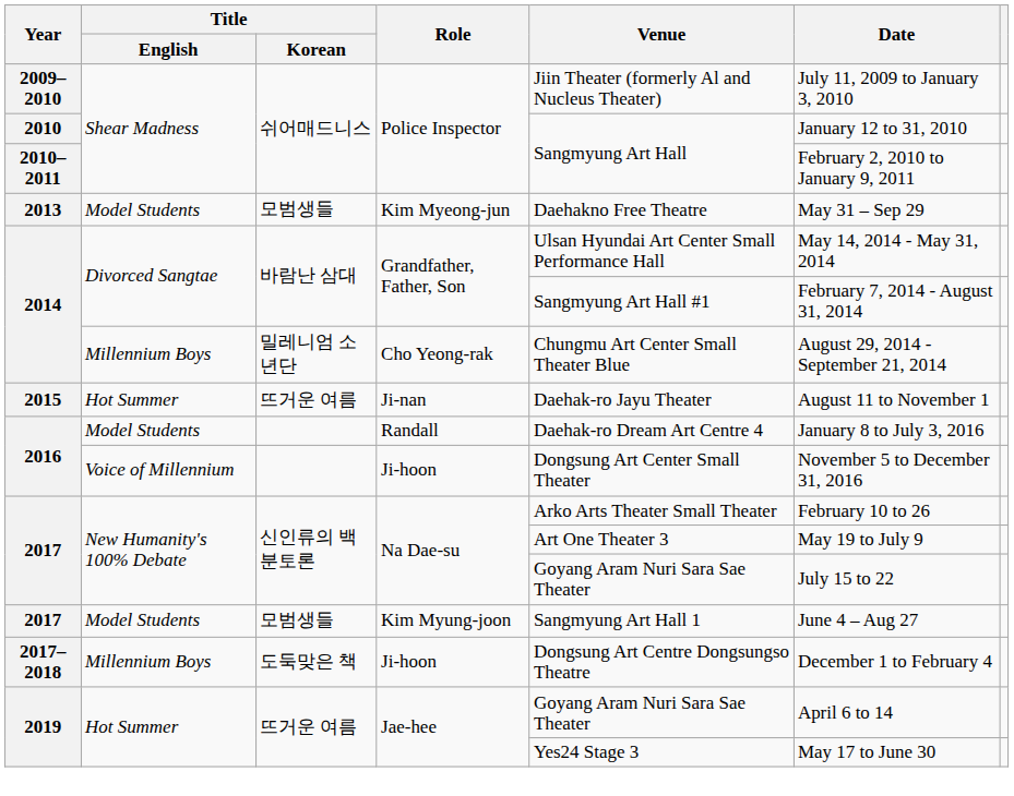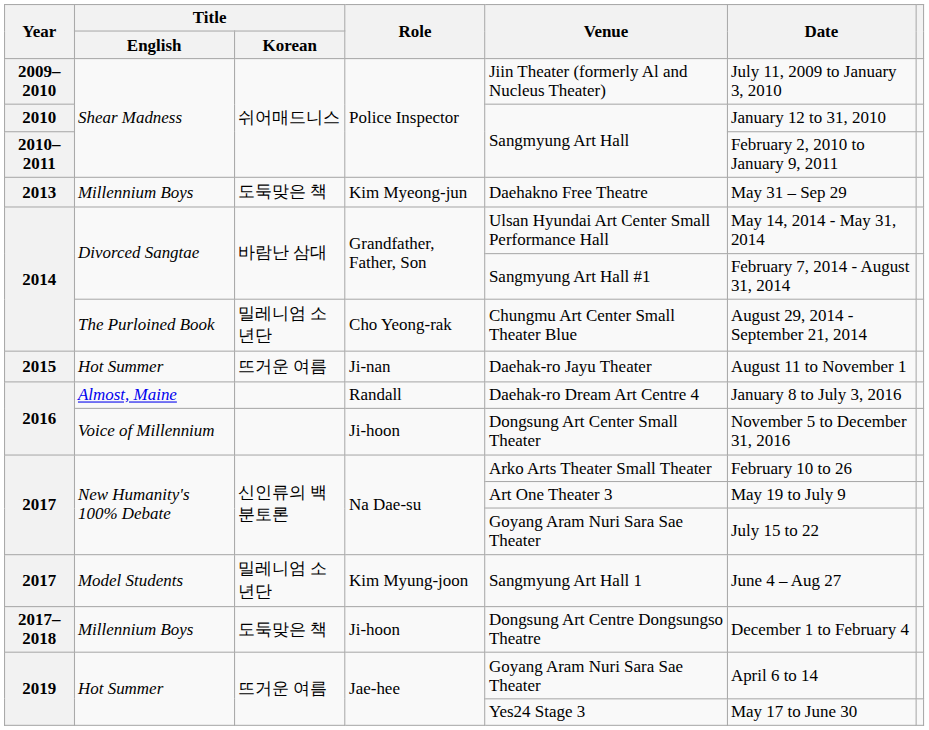2013 | Title / English: Model Students -> Millennium Boys
2013 | Title / Korean: 모범생들 -> 도둑맞은 책
2014 / Cho Yeong-rak | Title / English: Millennium Boys -> The Purloined Book
2016 / Randall | Title / English: Model Students -> Almost, Maine
2017 / Kim Myung-joon | Title / Korean: 모범생들 -> 밀레니엄 소년단
